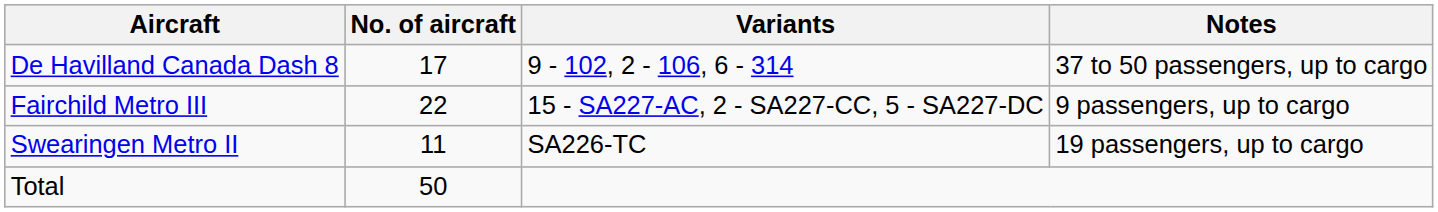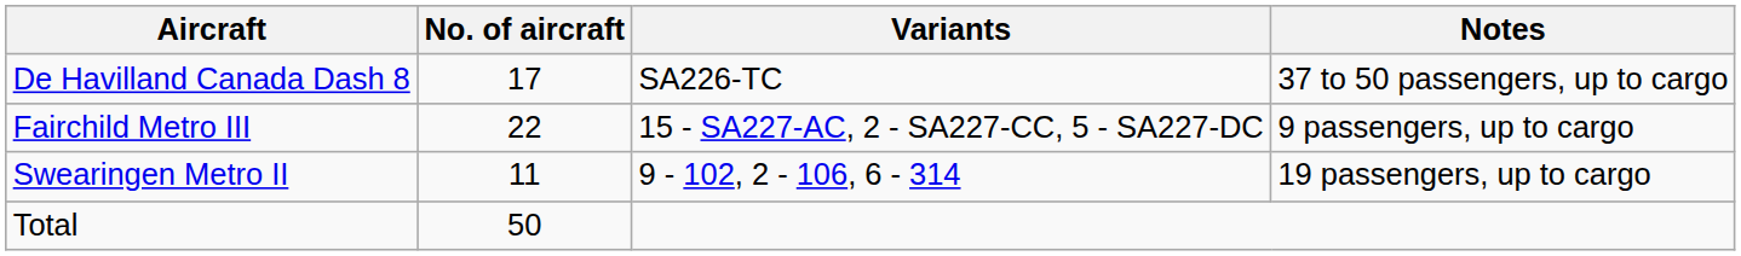De Havilland Canada Dash 8 | Variants: 9 - 102, 2 - 106, 6 - 314 -> SA226-TC
Swearingen Metro II | Variants: SA226-TC -> 9 - 102, 2 - 106, 6 - 314
